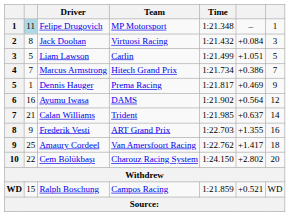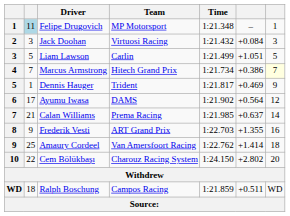Jack Doohan | column 2: 8 -> 3
Marcus Armstrong | column 7: no background -> lightyellow background
Dennis Hauger | Team: Prema Racing -> Trident
Ayumu Iwasa | column 2: 16 -> 17
Calan Williams | Team: Trident -> Prema Racing
Amaury Cordeel | column 6: +1.417 -> +1.414
Ralph Boschung | column 2: 15 -> 18
Ralph Boschung | column 6: +0.521 -> +0.511
